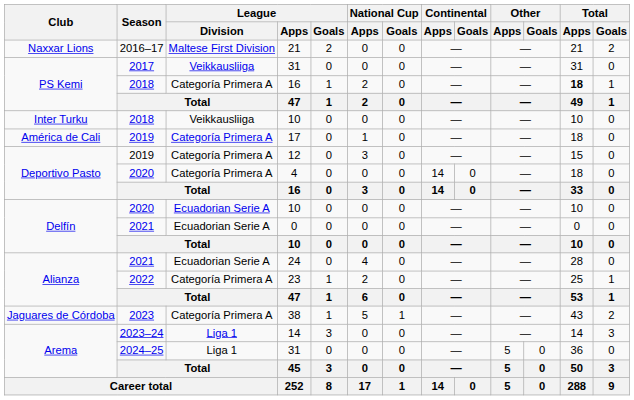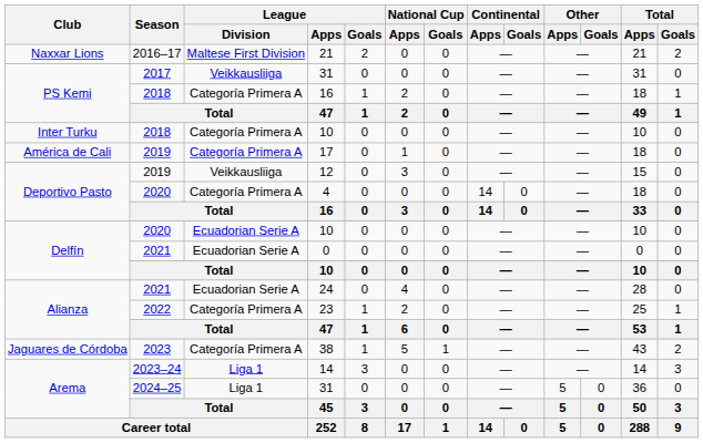2018 / 16 | Total / Apps: bold -> normal
2018 / 10 | League / Division: Veikkausliiga -> Categoría Primera A
12 | League / Division: Categoría Primera A -> Veikkausliiga
